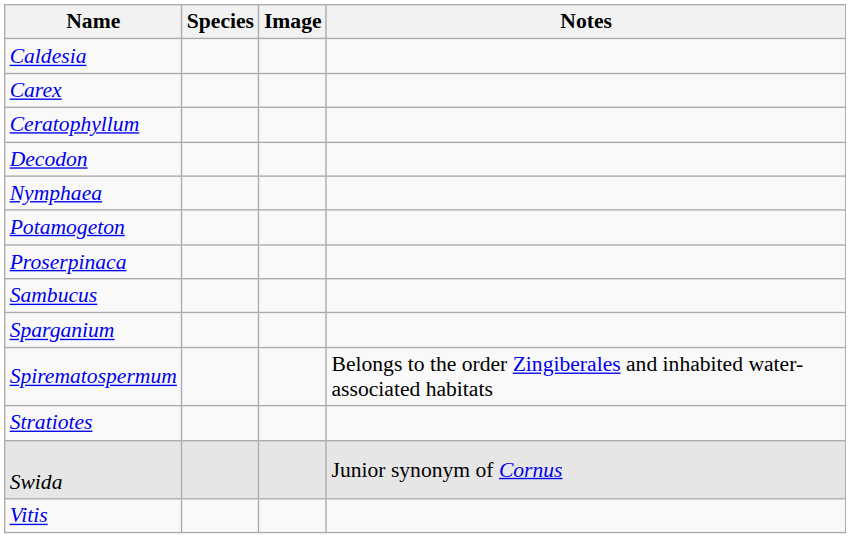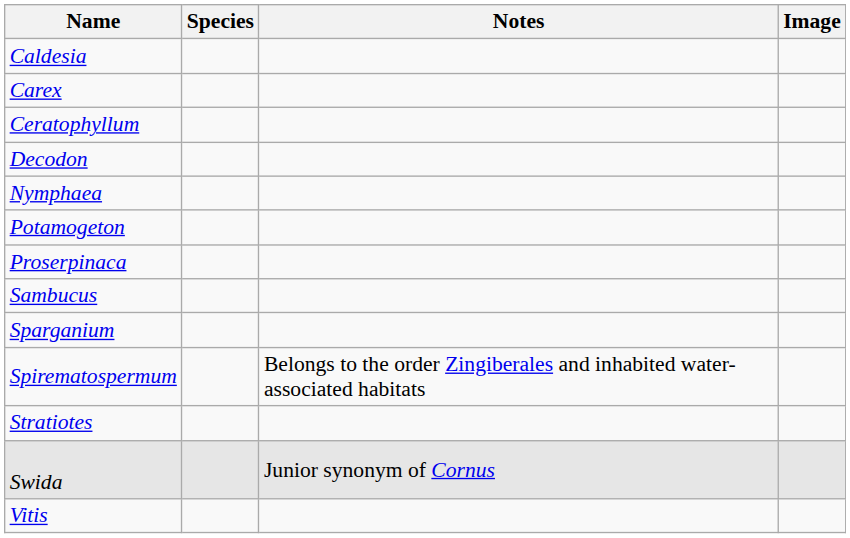columns swapped: Notes <-> Image
